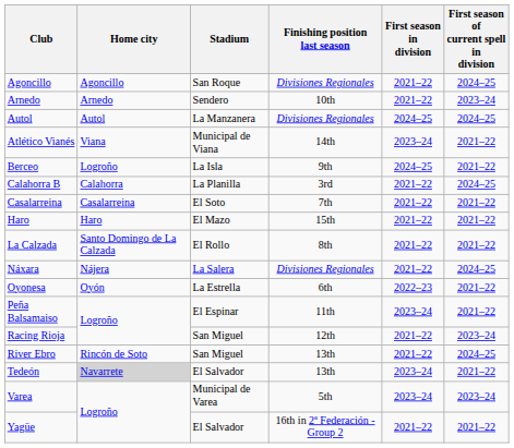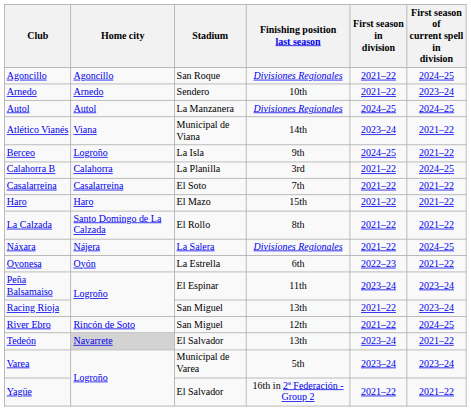Peña Balsamaiso | First season of current spell in division: 2021–22 -> 2023–24
Racing Rioja | Finishing position last season: 12th -> 13th
River Ebro | Finishing position last season: 13th -> 12th
